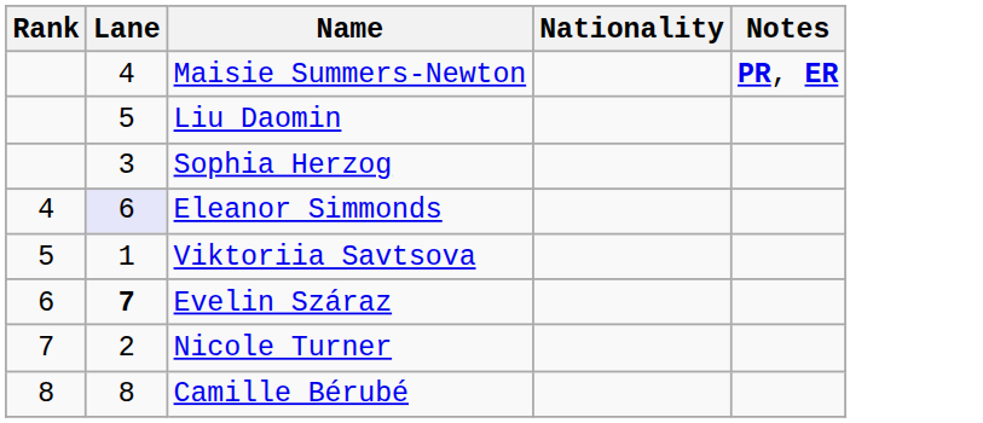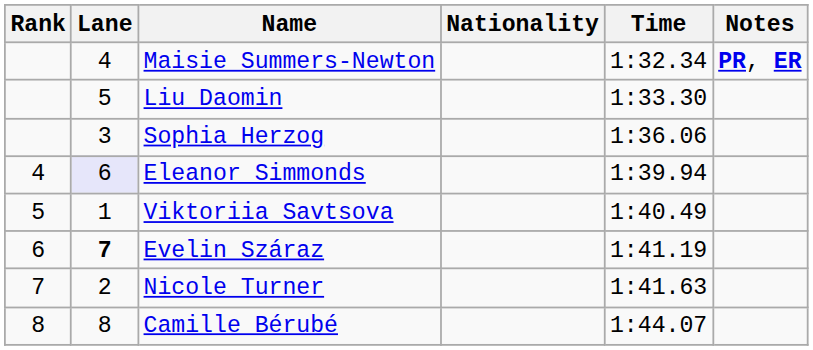+ column: Time | 1:32.34 | 1:33.30 | 1:36.06 | 1:39.94 | 1:40.49 | 1:41.19 | 1:41.63 | 1:44.07
